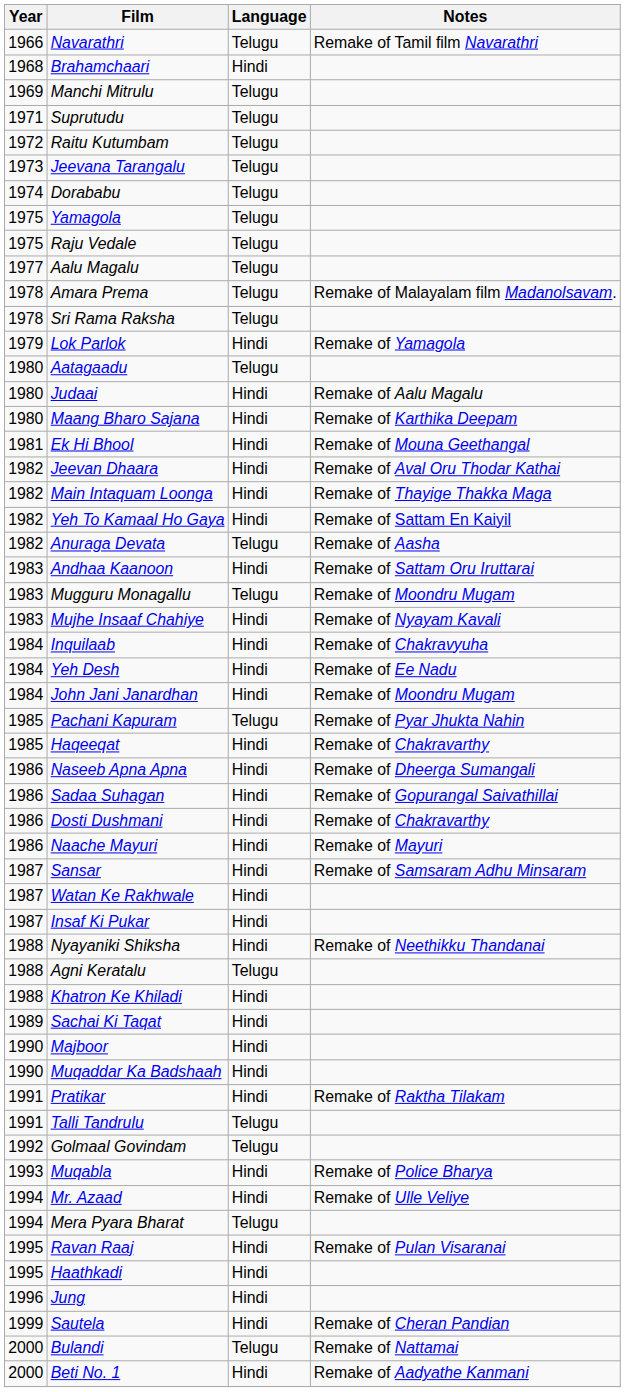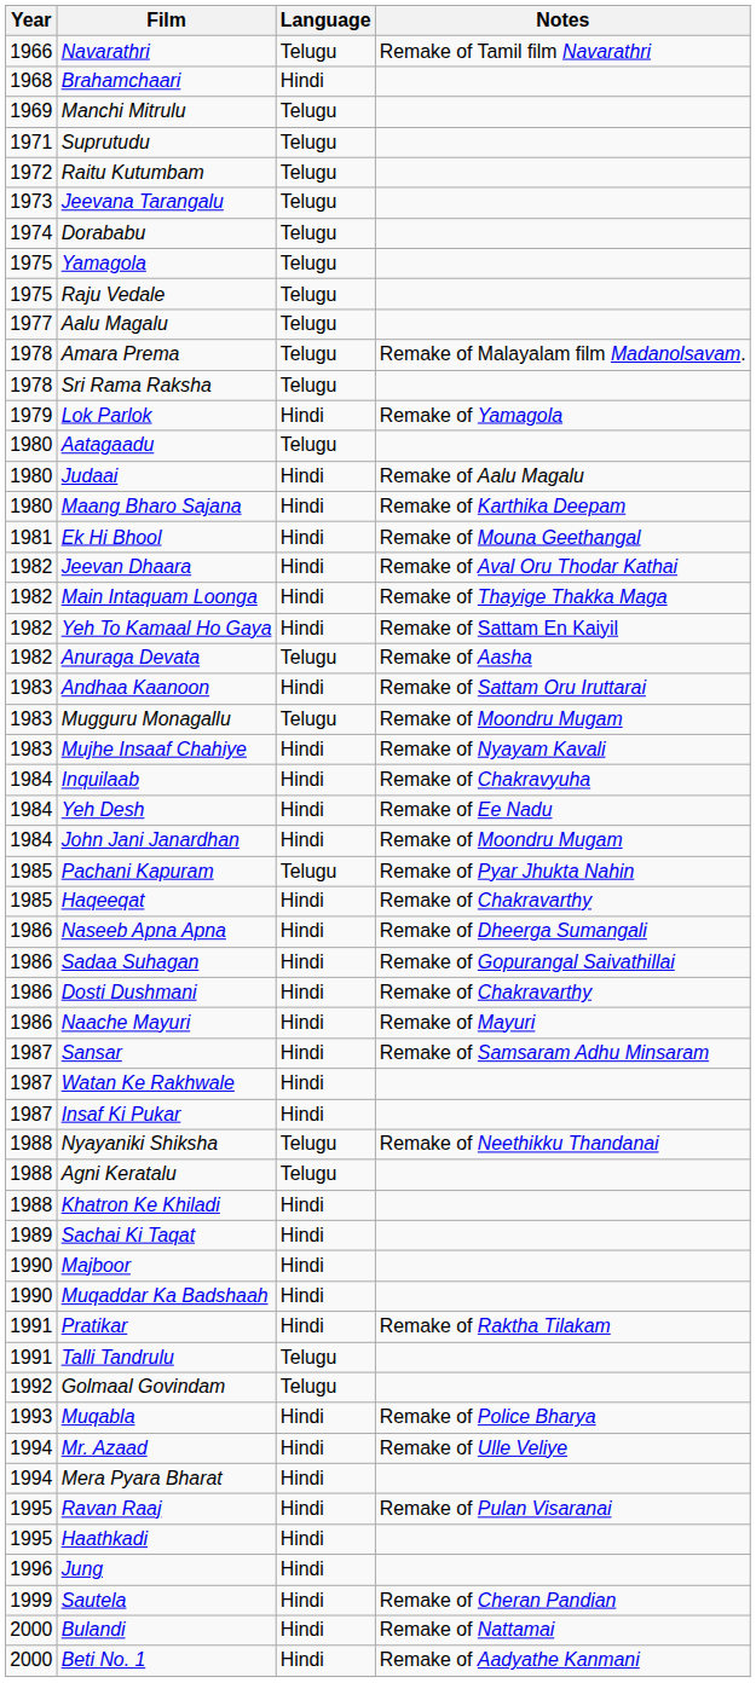Nyayaniki Shiksha | Language: Hindi -> Telugu
Mera Pyara Bharat | Language: Telugu -> Hindi
Bulandi | Language: Telugu -> Hindi
